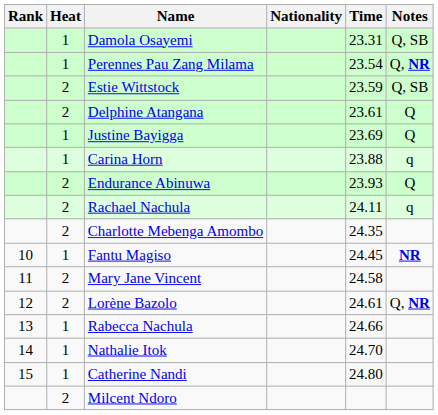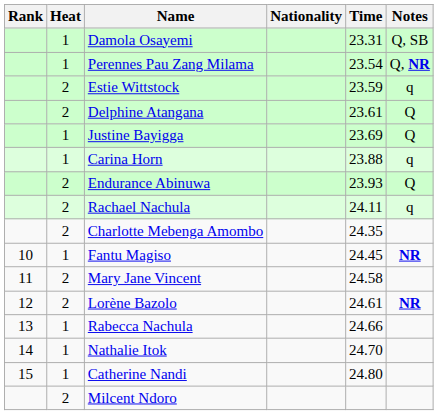Estie Wittstock | Notes: Q, SB -> q
Lorène Bazolo | Notes: Q, NR -> NR
